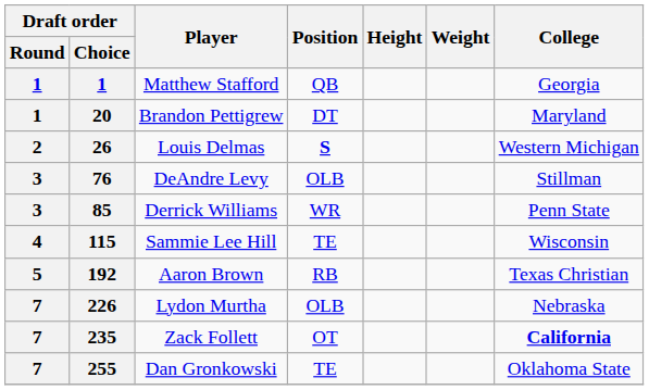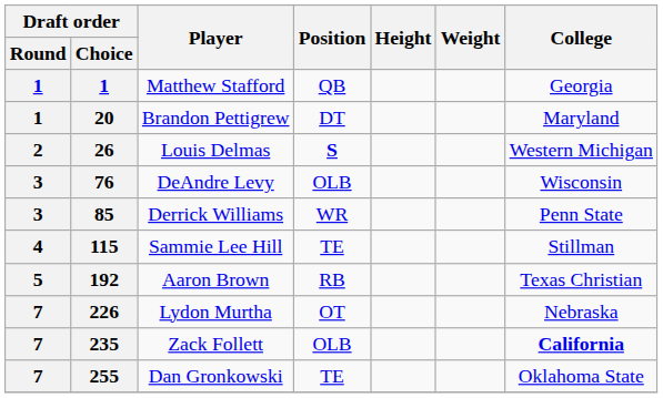DeAndre Levy | College: Stillman -> Wisconsin
Sammie Lee Hill | College: Wisconsin -> Stillman
Lydon Murtha | Position: OLB -> OT
Zack Follett | Position: OT -> OLB
